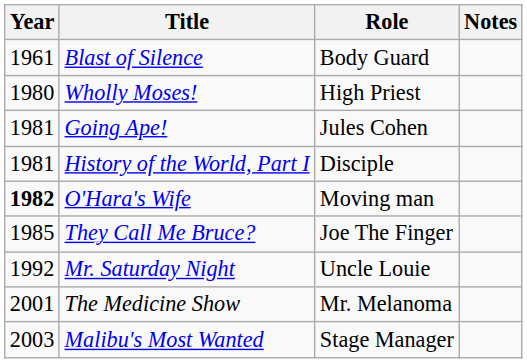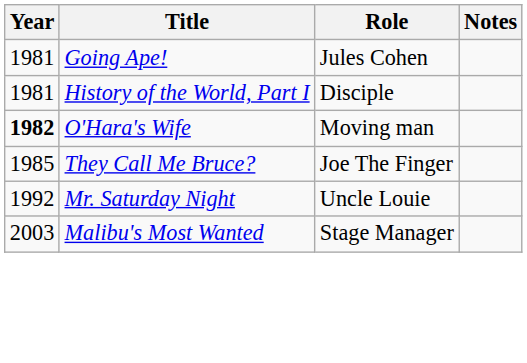- row: 1961 | Blast of Silence | Body Guard
- row: 1980 | Wholly Moses! | High Priest
- row: 2001 | The Medicine Show | Mr. Melanoma
